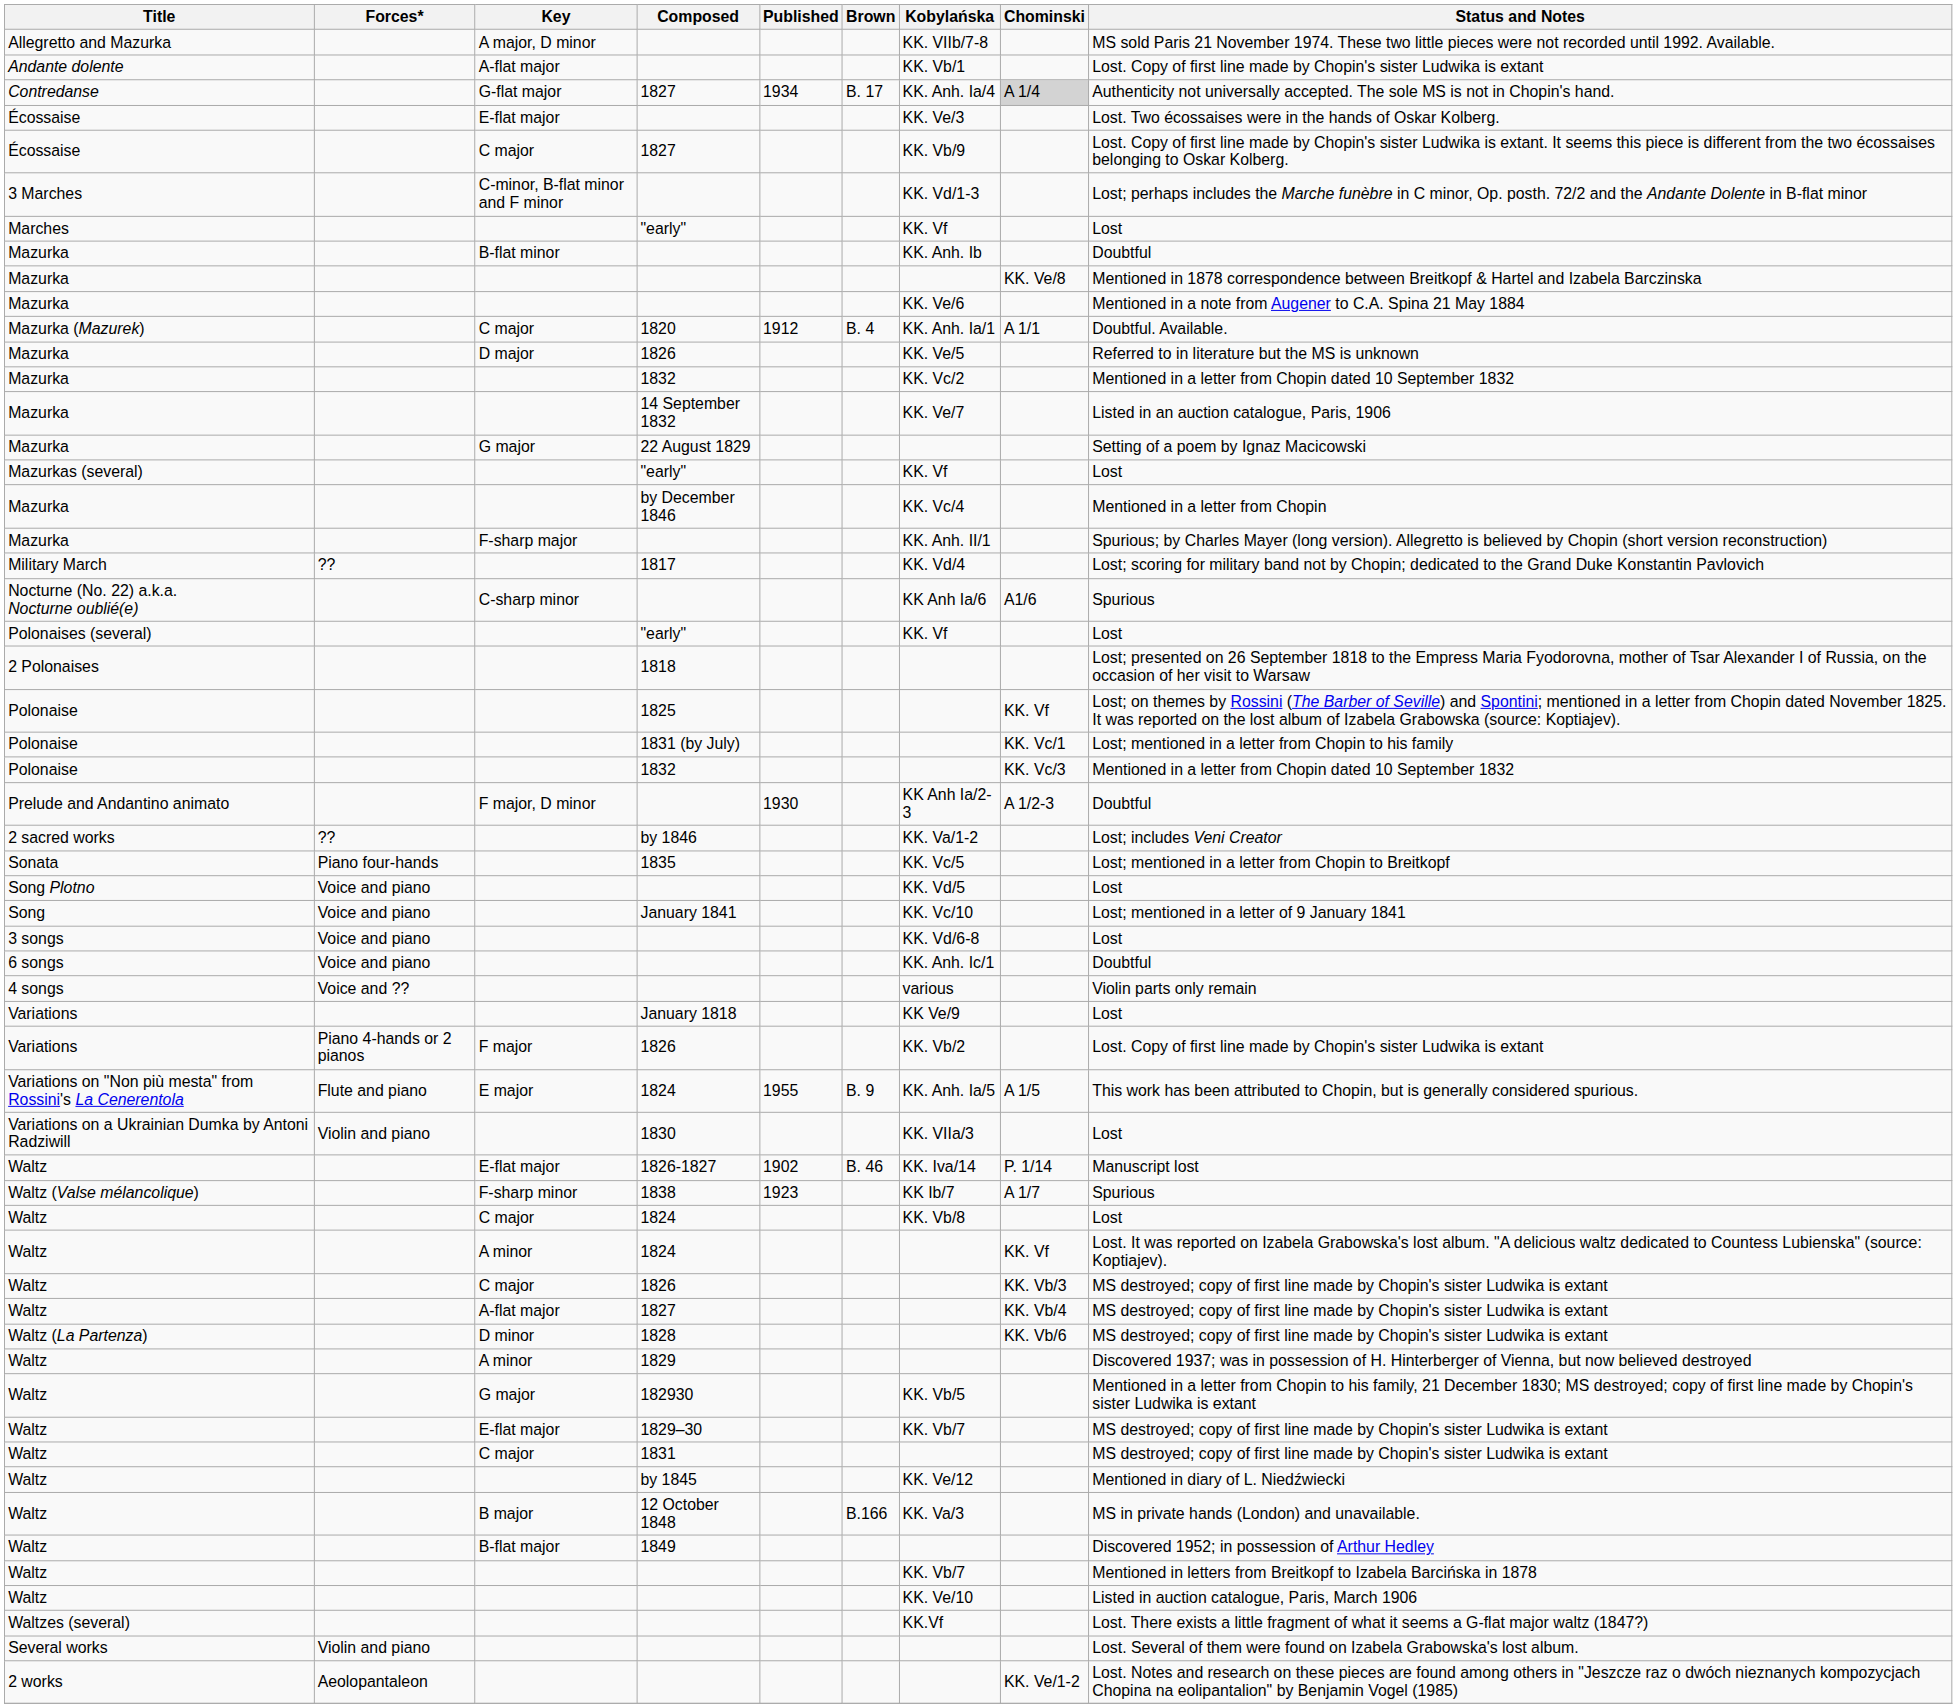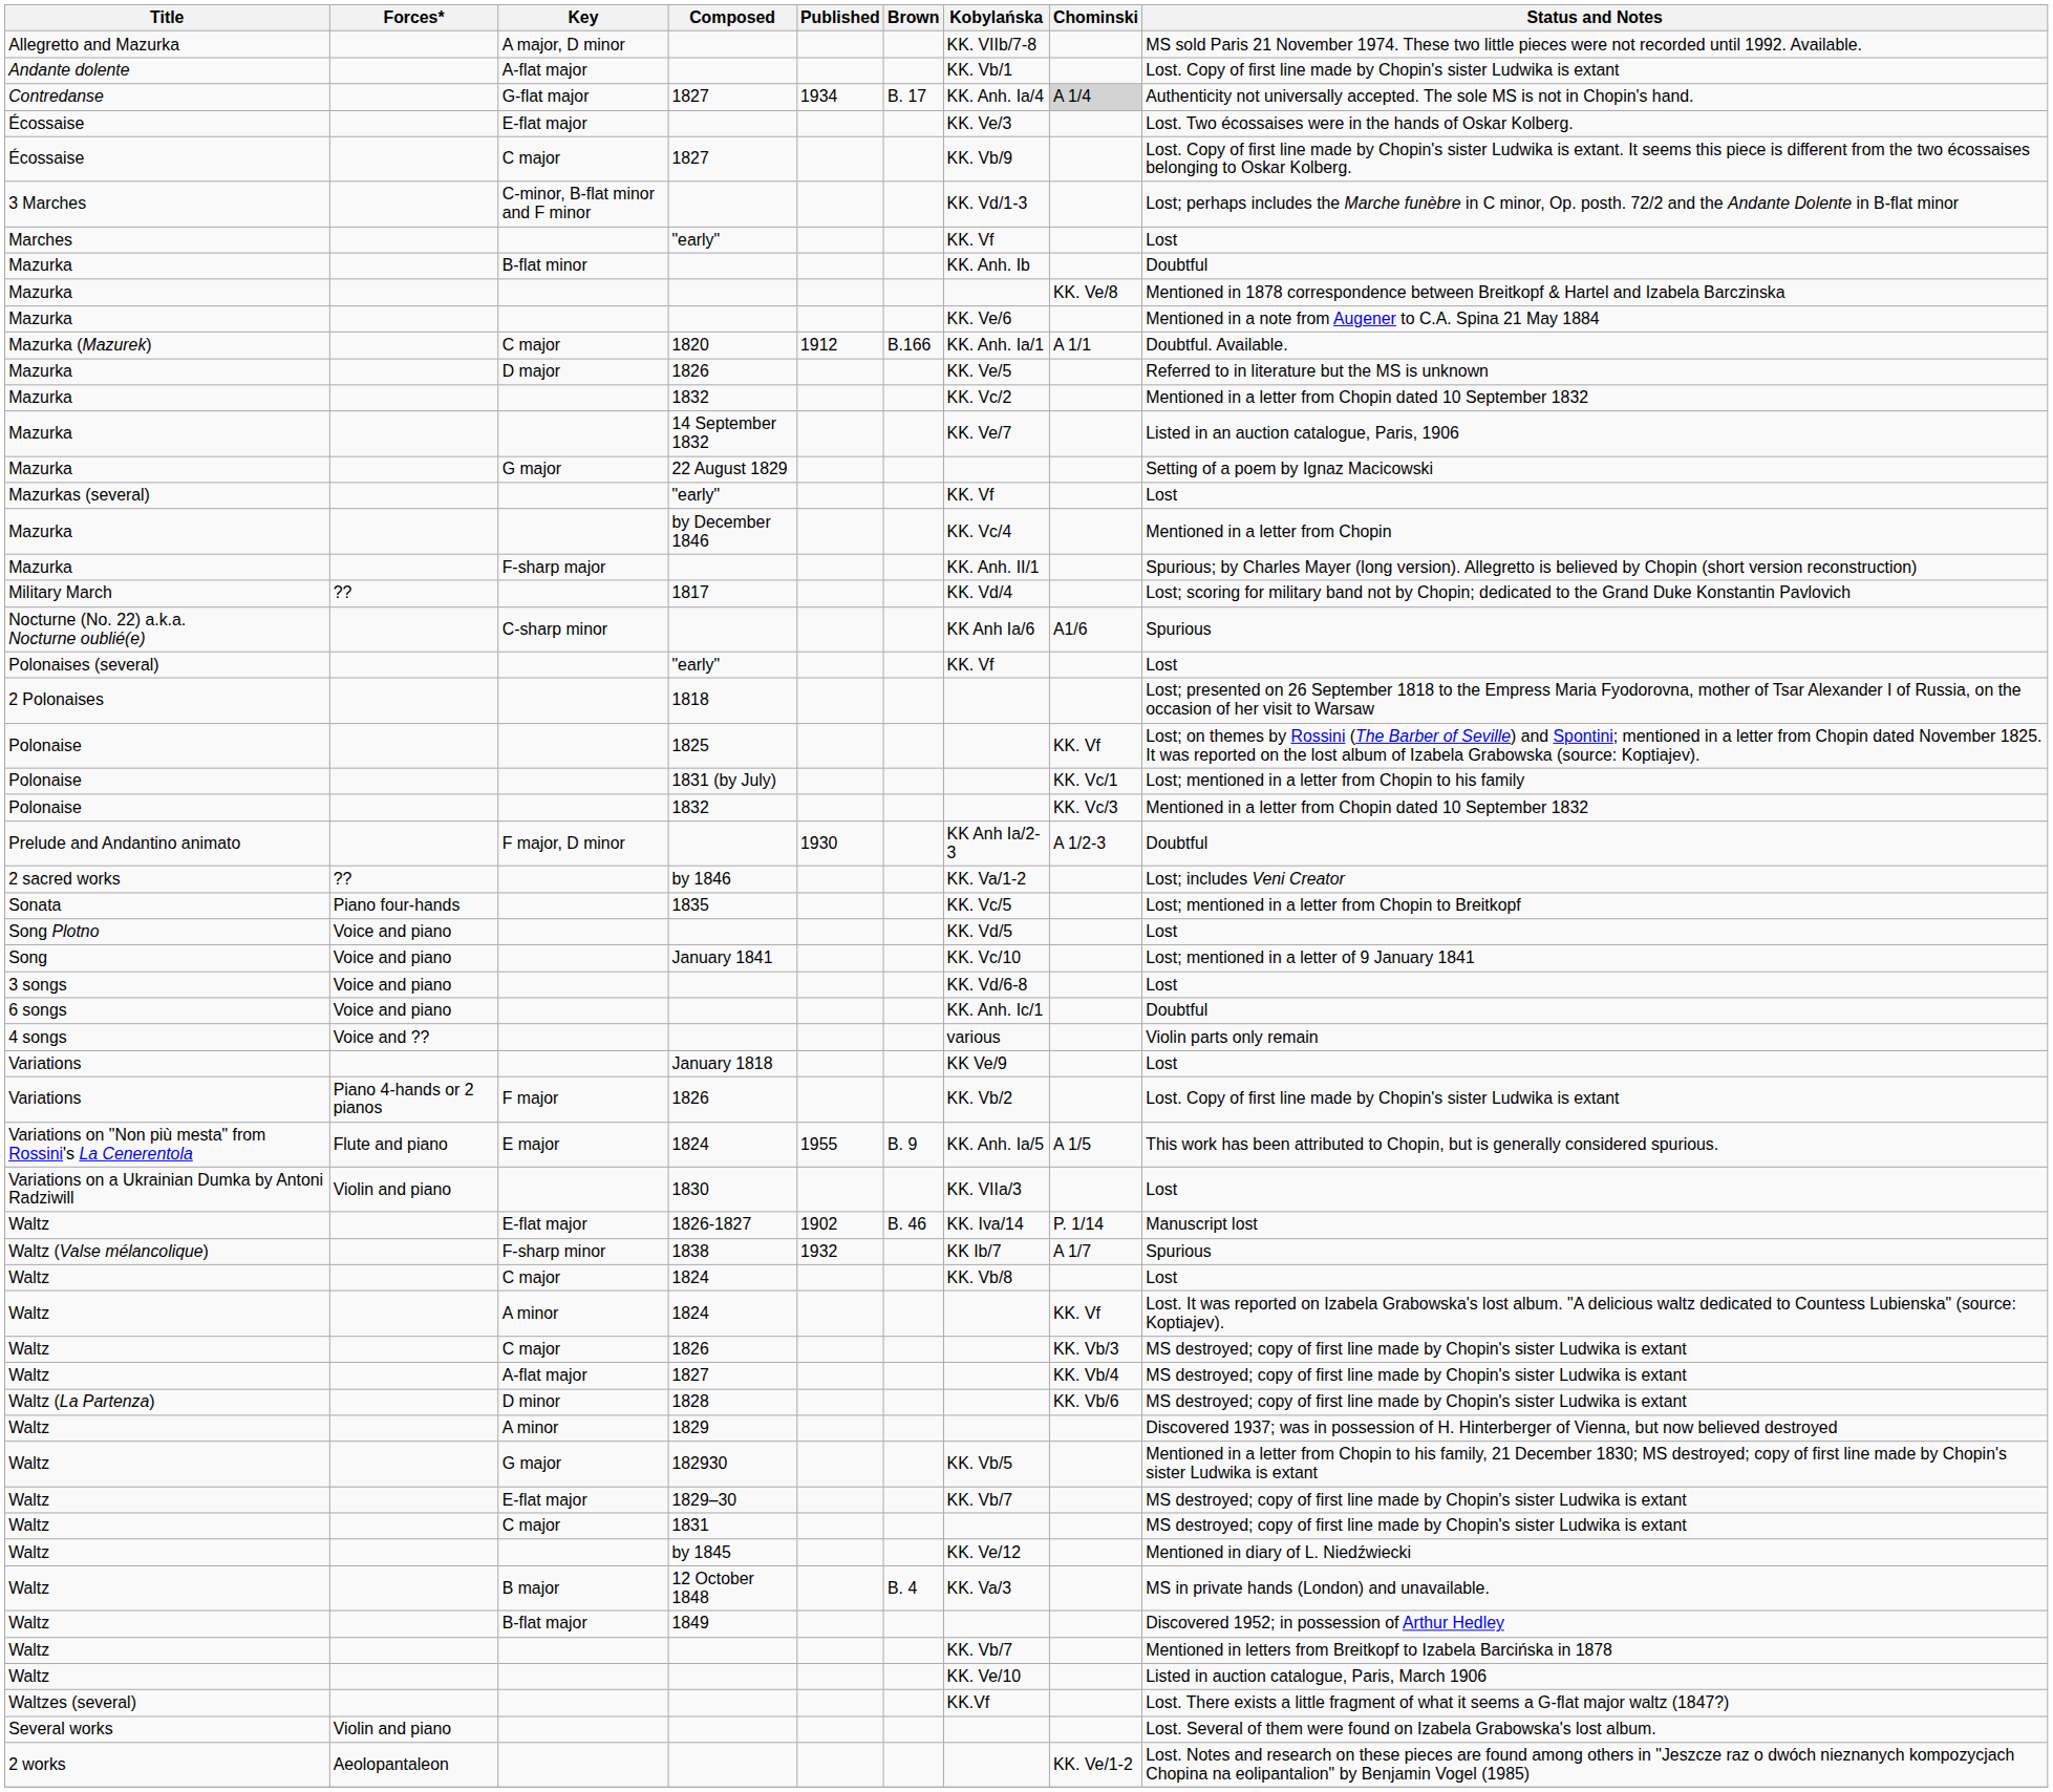Mazurka (Mazurek) | Brown: B. 4 -> B.166
Waltz (Valse mélancolique) | Published: 1923 -> 1932
Waltz / 12 October 1848 | Brown: B.166 -> B. 4
